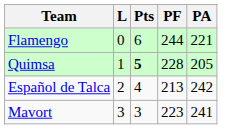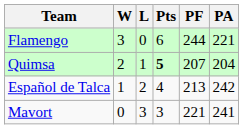+ column: W | 3 | 2 | 1 | 0
Quimsa | PF: 228 -> 207
Quimsa | PA: 205 -> 204
Mavort | PF: 223 -> 221
